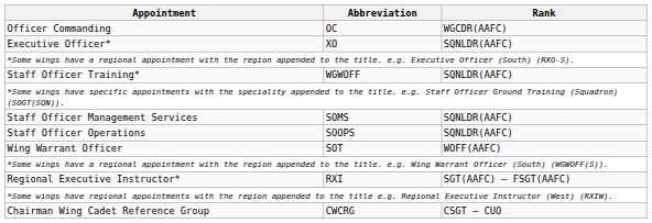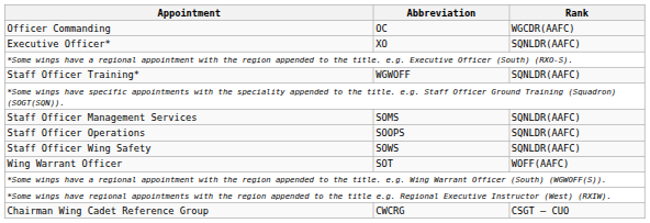+ row: Staff Officer Wing Safety | SOWS | SQNLDR(AAFC)
- row: Regional Executive Instructor* | RXI | SGT(AAFC) – FSGT(AAFC)
